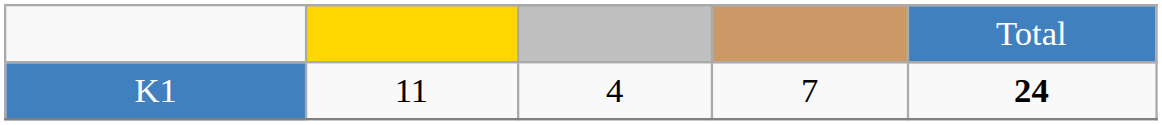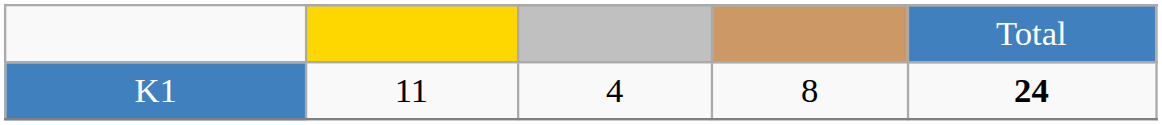K1 | column 4: 7 -> 8
